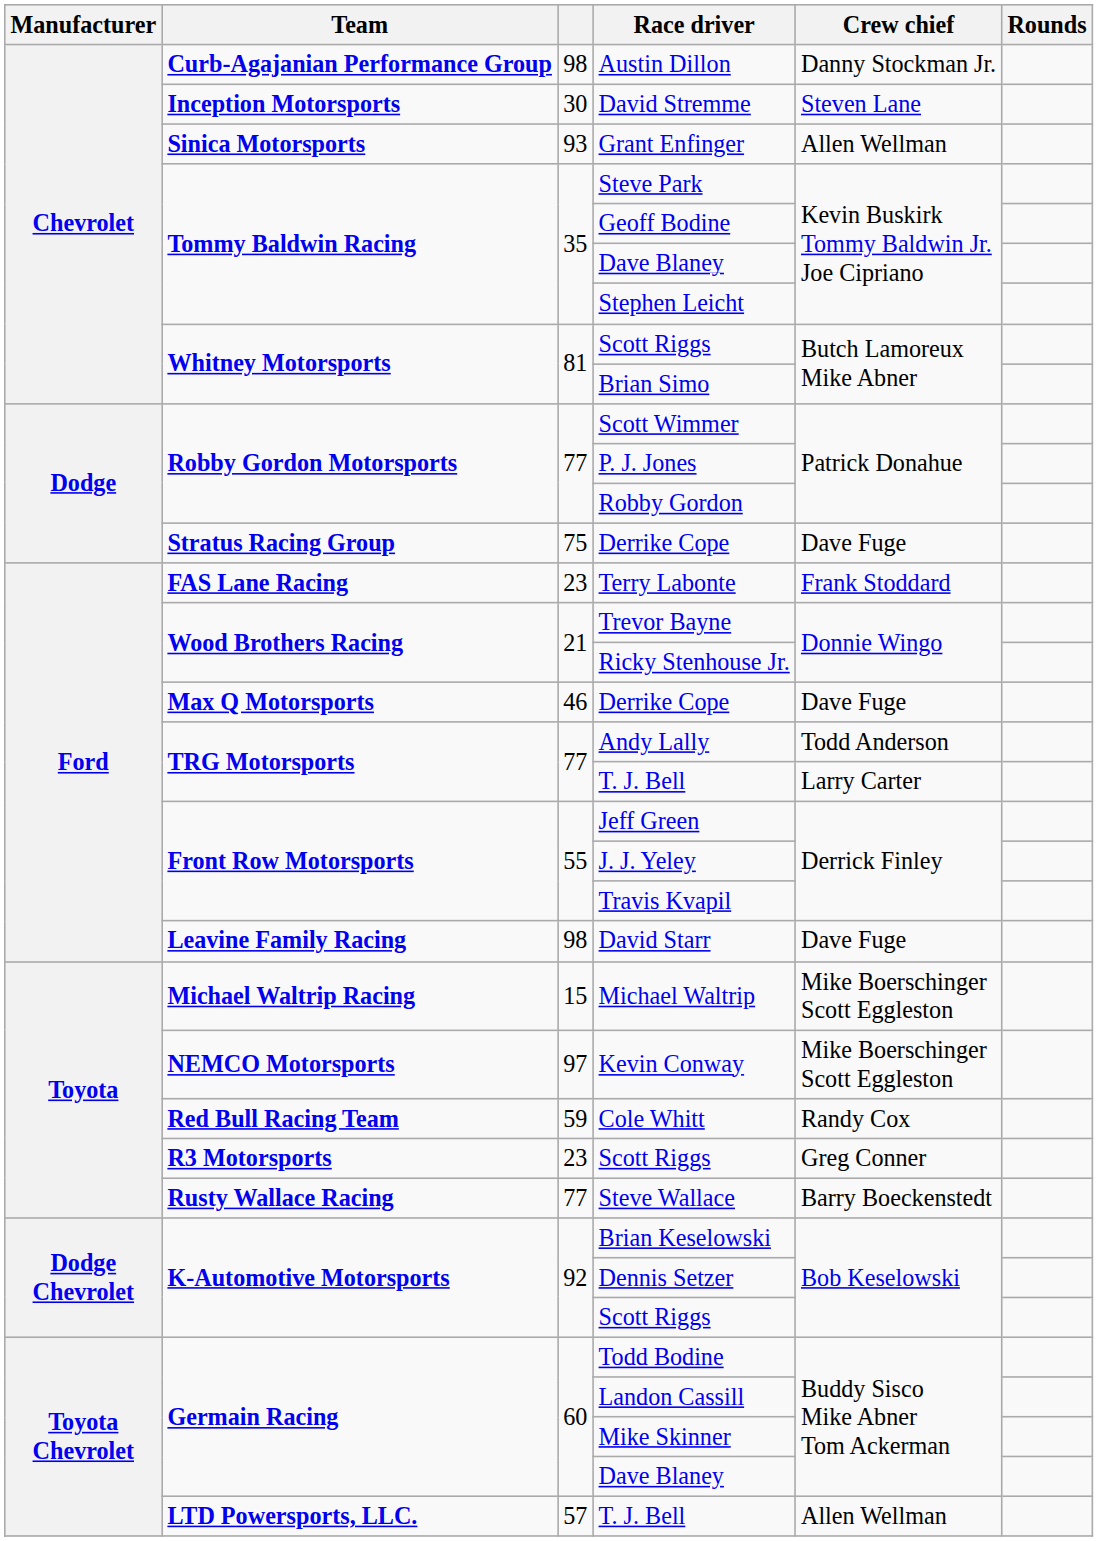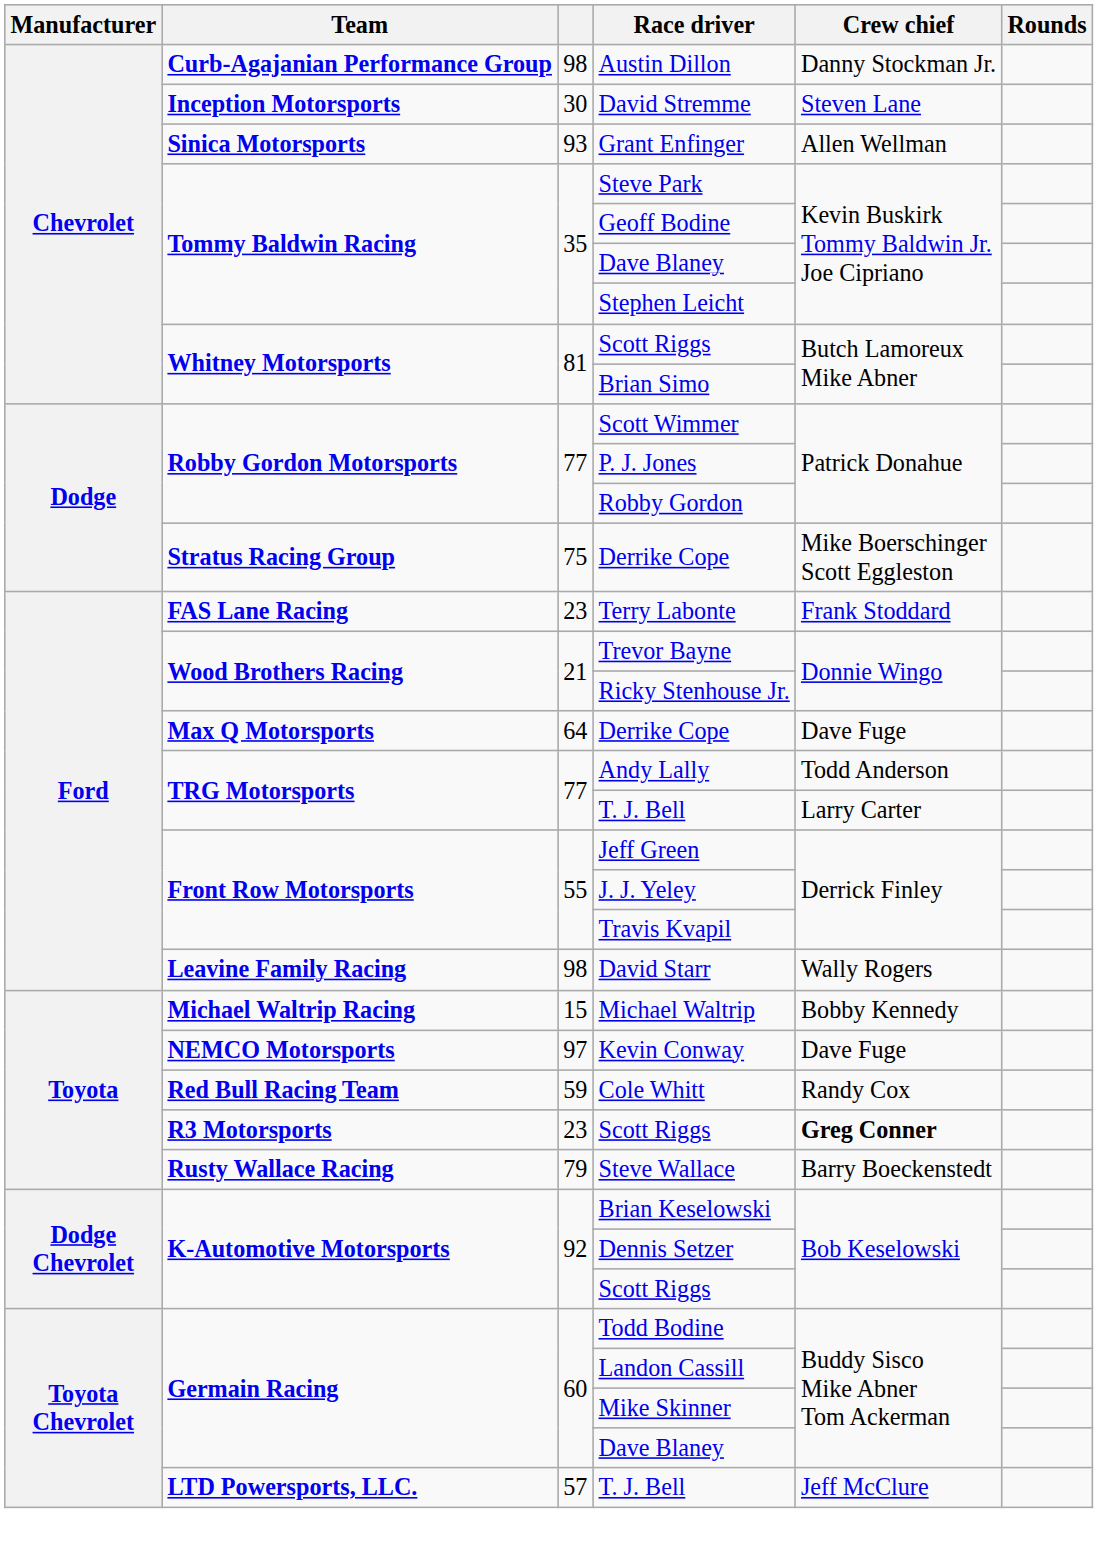Stratus Racing Group / Derrike Cope | Crew chief: Dave Fuge -> Mike Boerschinger Scott Eggleston
Max Q Motorsports / Derrike Cope | column 3: 46 -> 64
David Starr | Crew chief: Dave Fuge -> Wally Rogers
Michael Waltrip | Crew chief: Mike Boerschinger Scott Eggleston -> Bobby Kennedy
Kevin Conway | Crew chief: Mike Boerschinger Scott Eggleston -> Dave Fuge
R3 Motorsports / Scott Riggs | Crew chief: normal -> bold
Steve Wallace | column 3: 77 -> 79
LTD Powersports, LLC. / T. J. Bell | Crew chief: Allen Wellman -> Jeff McClure
